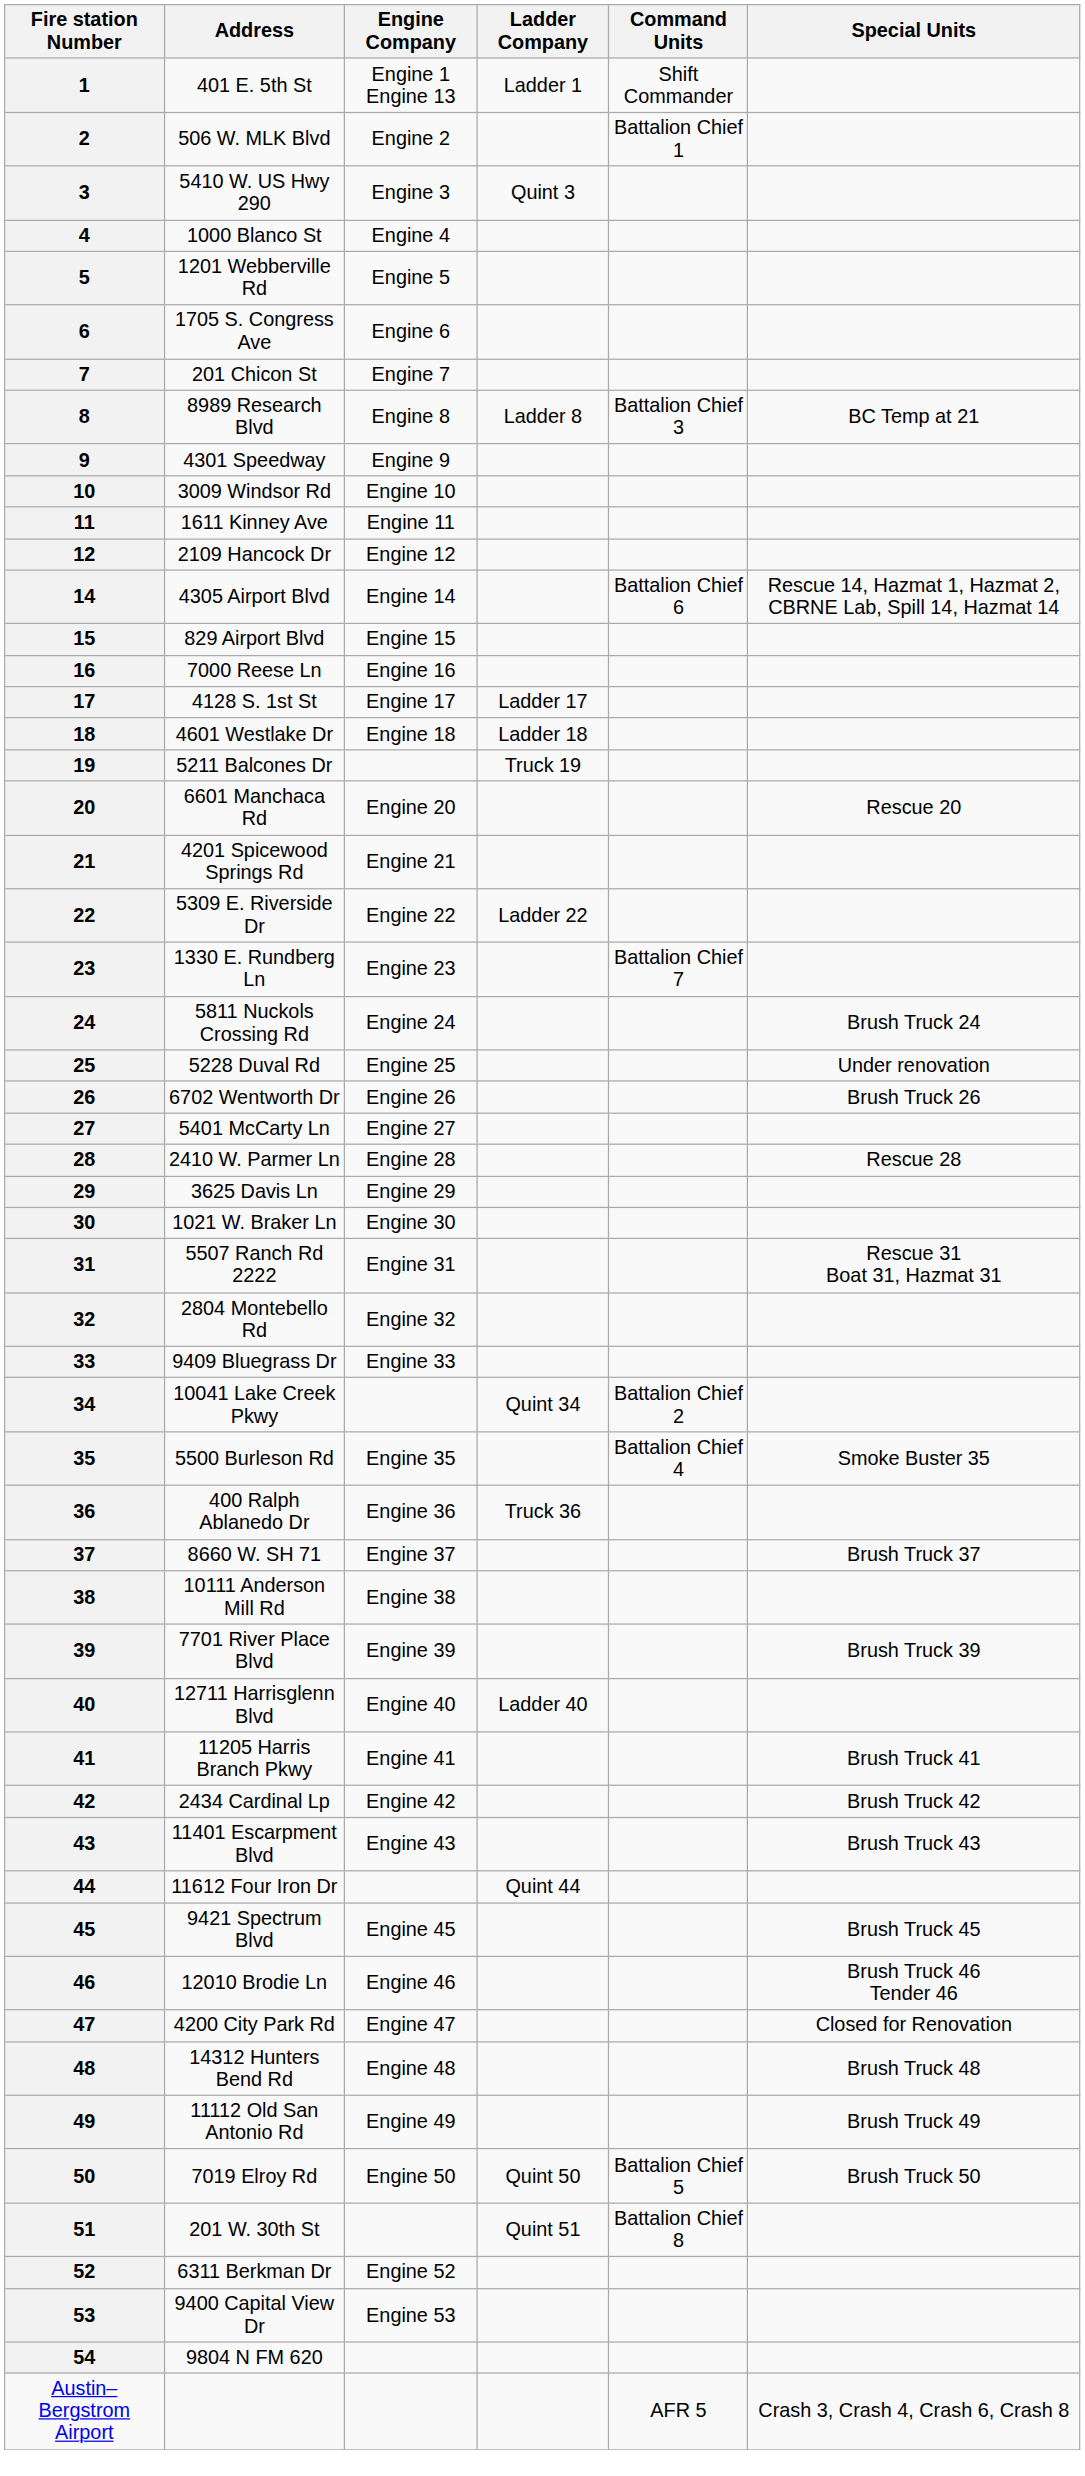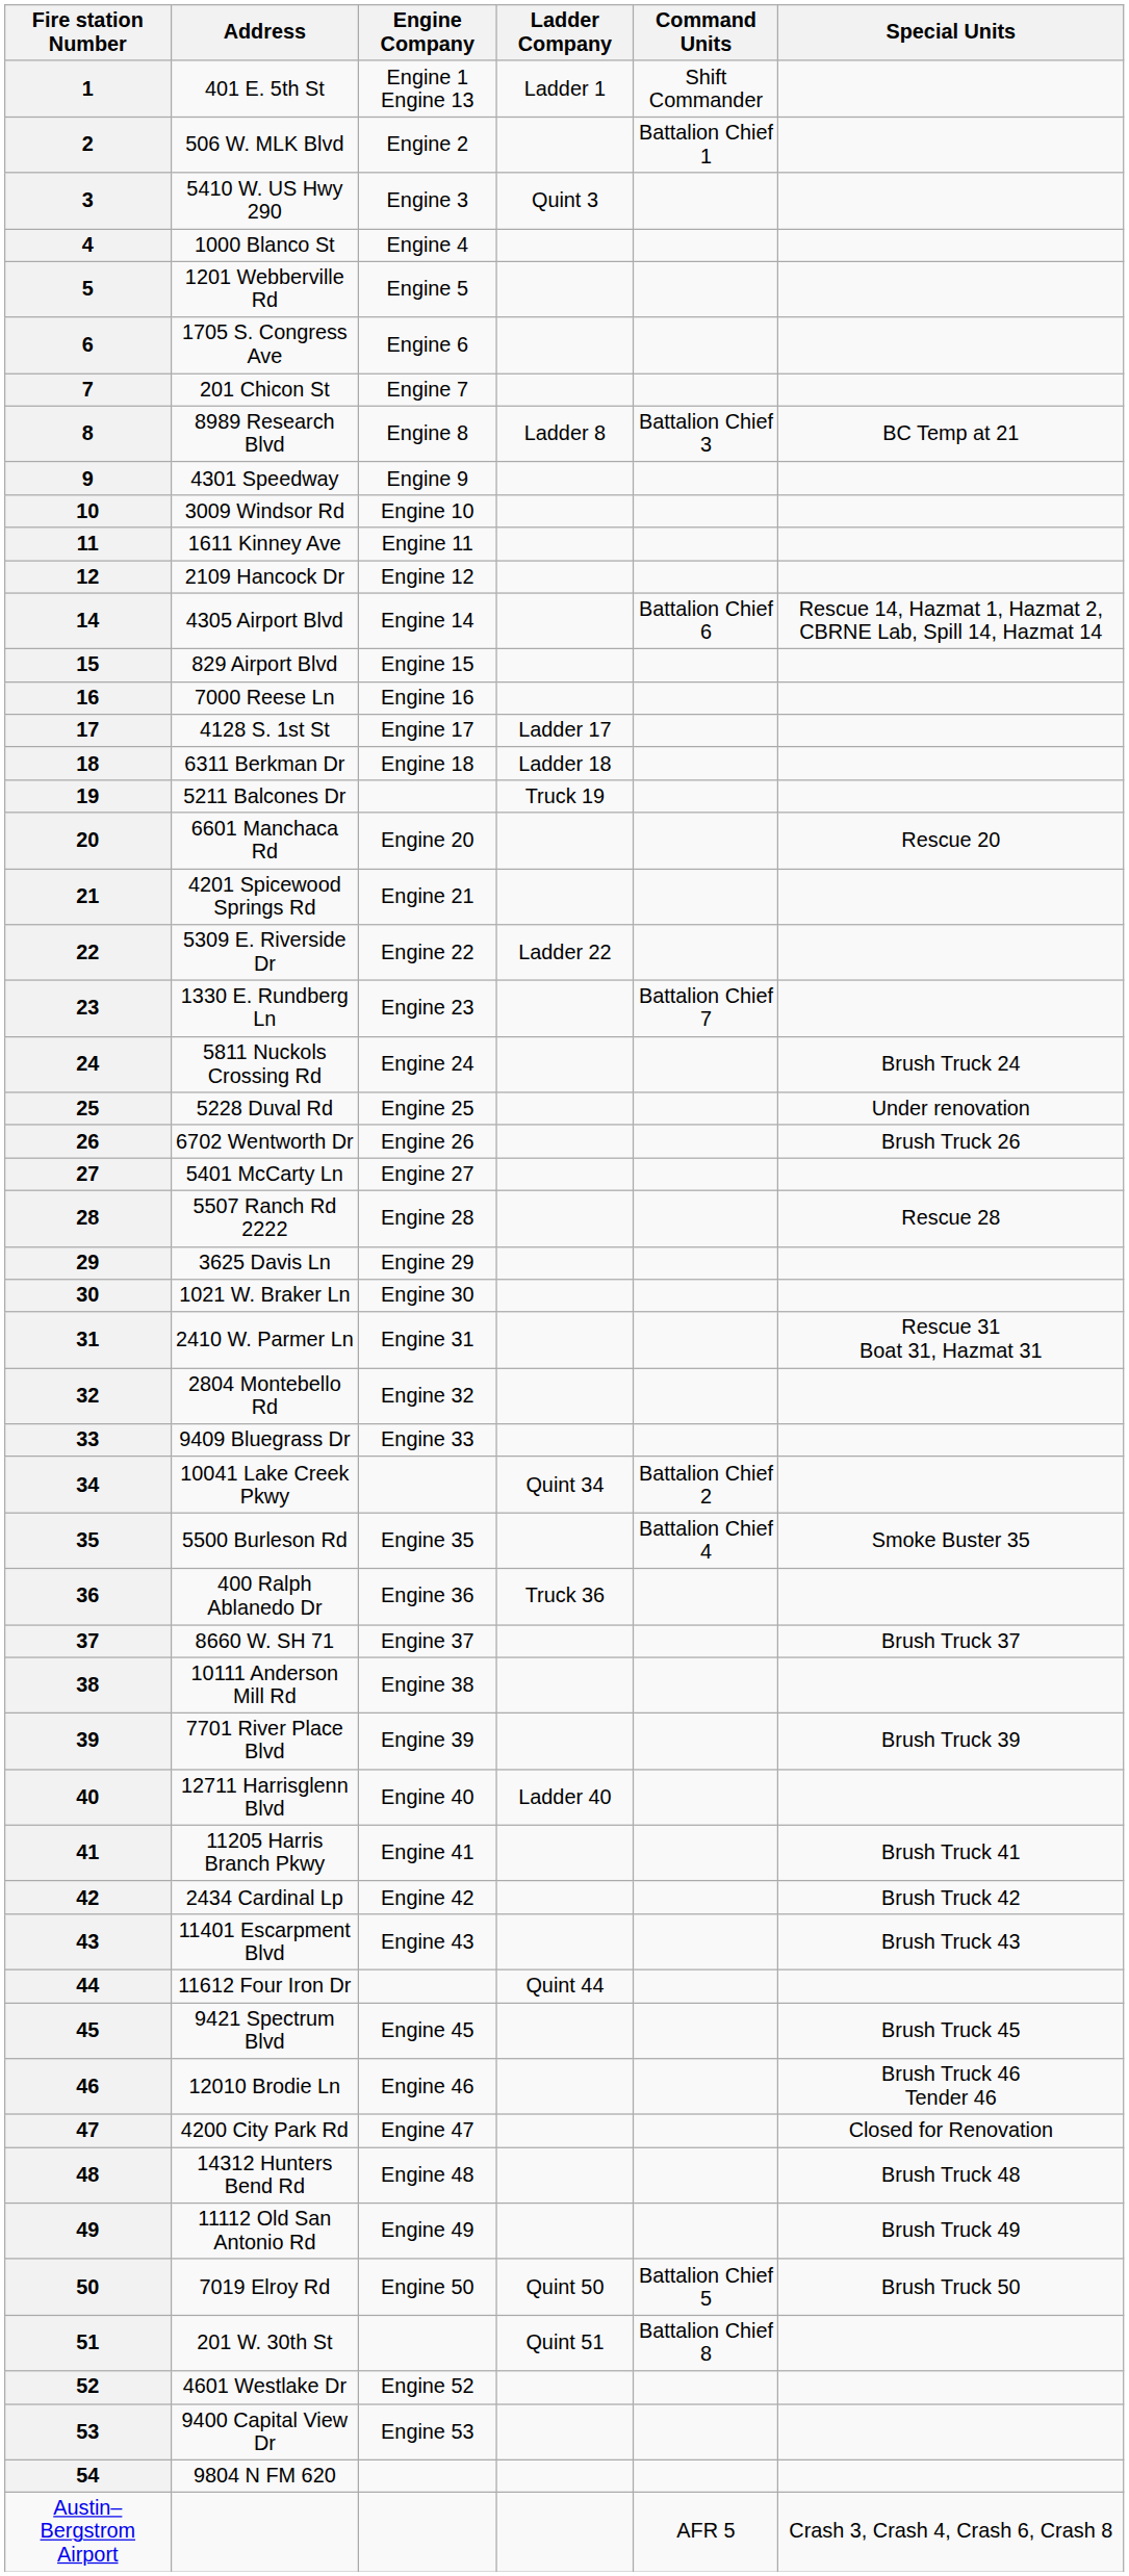18 | Address: 4601 Westlake Dr -> 6311 Berkman Dr
28 | Address: 2410 W. Parmer Ln -> 5507 Ranch Rd 2222
31 | Address: 5507 Ranch Rd 2222 -> 2410 W. Parmer Ln
52 | Address: 6311 Berkman Dr -> 4601 Westlake Dr
